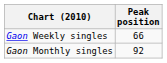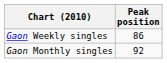Gaon Weekly singles | Peak position: 66 -> 86
